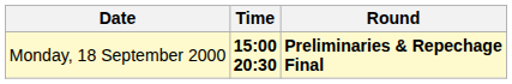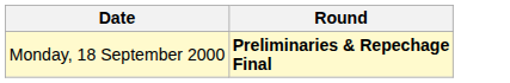- column: Time | 15:00 20:30
